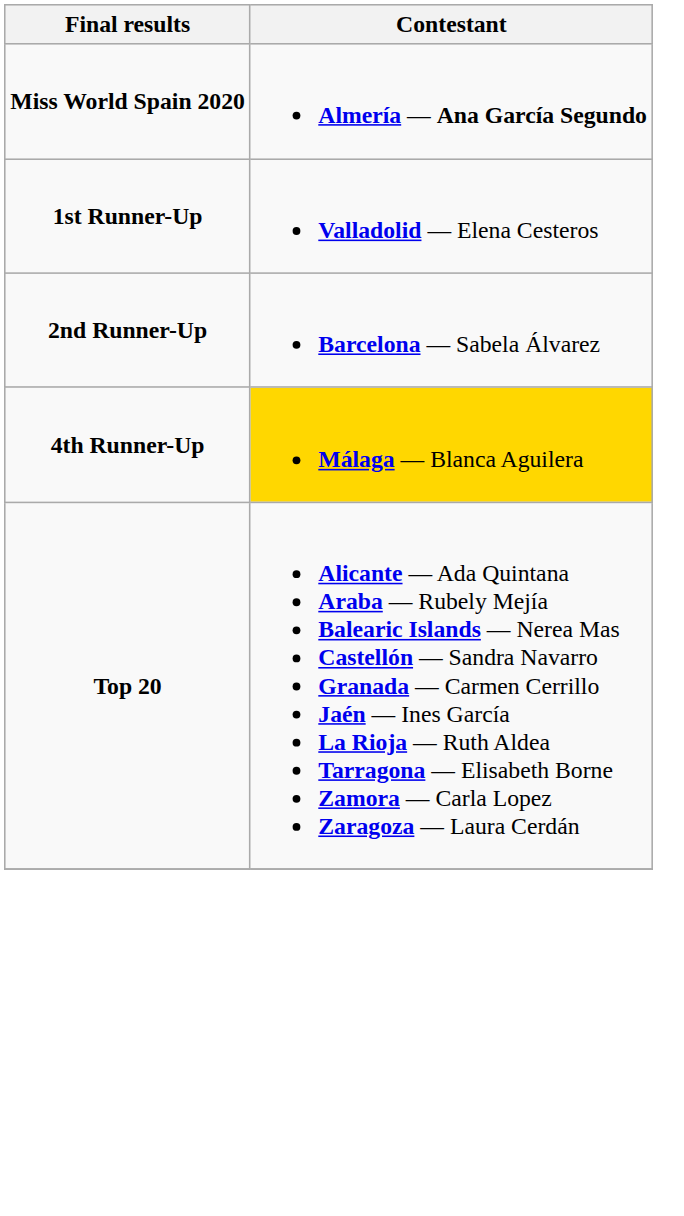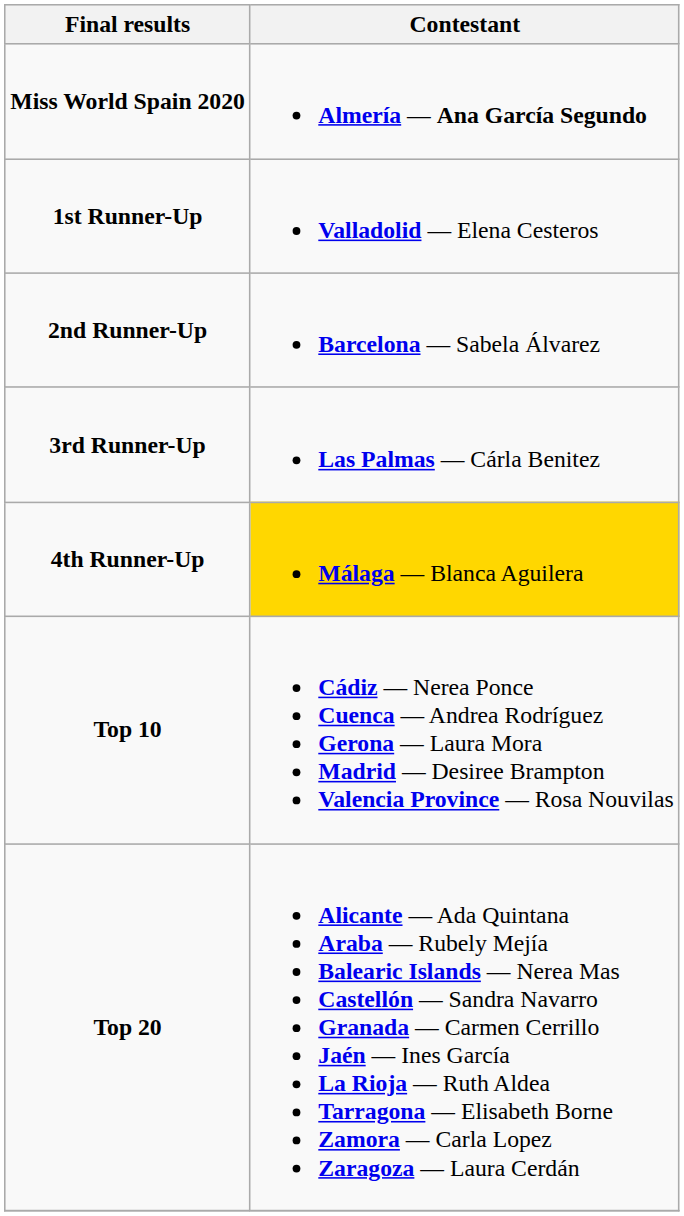+ row: 3rd Runner-Up | Las Palmas — Cárla Benitez
+ row: Top 10 | Cádiz — Nerea Ponce Cuenca — Andrea Rodríguez Gerona — Laura Mora Madrid — Desiree Brampton Valencia Province — Rosa Nouvilas
